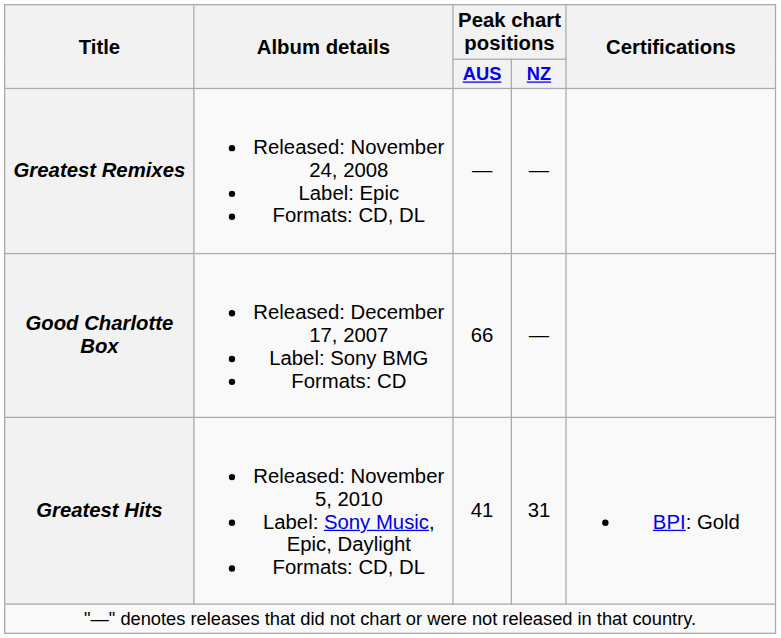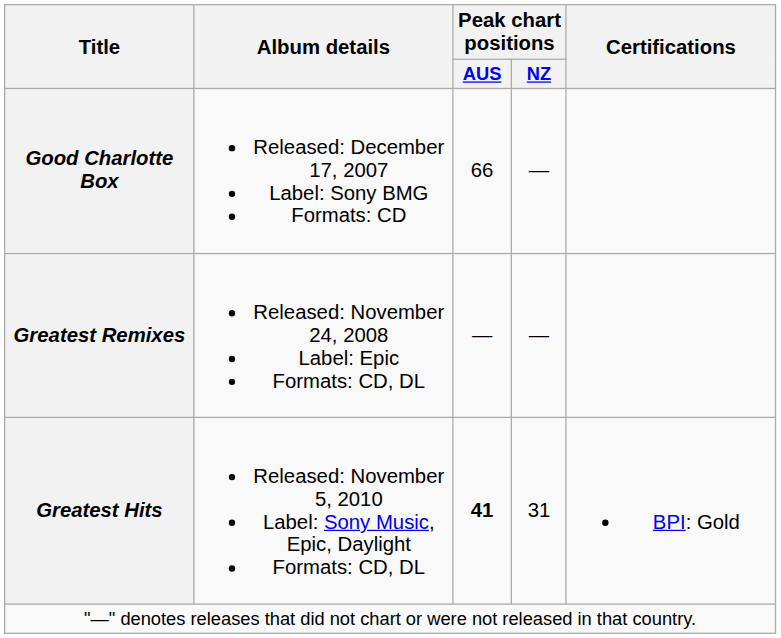rows swapped: Good Charlotte Box <-> Greatest Remixes
Greatest Hits | Peak chart positions / AUS: normal -> bold
